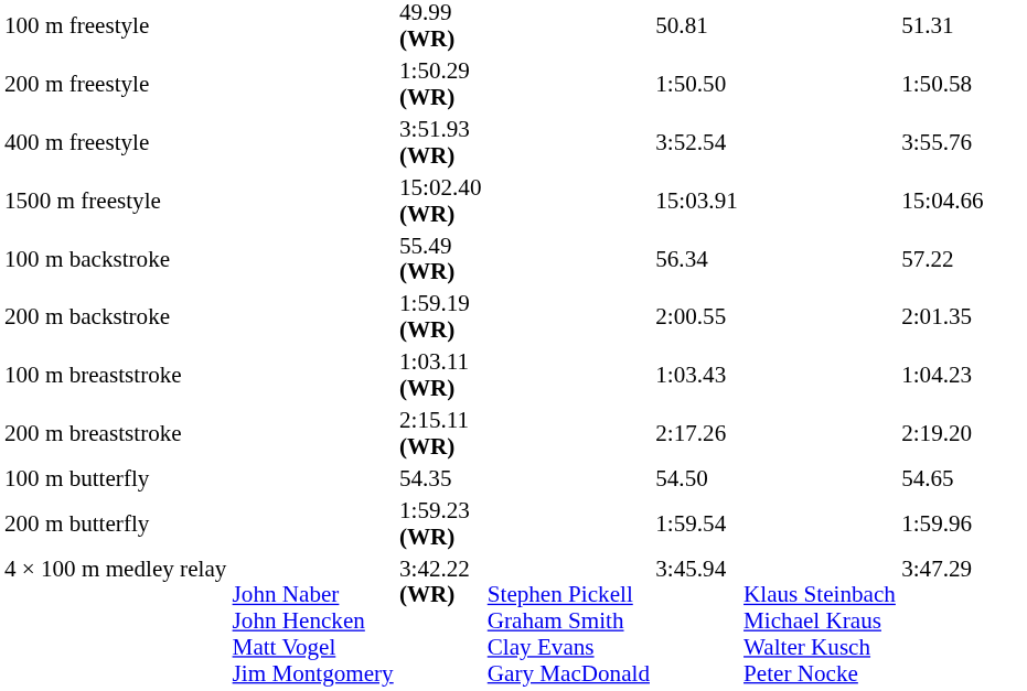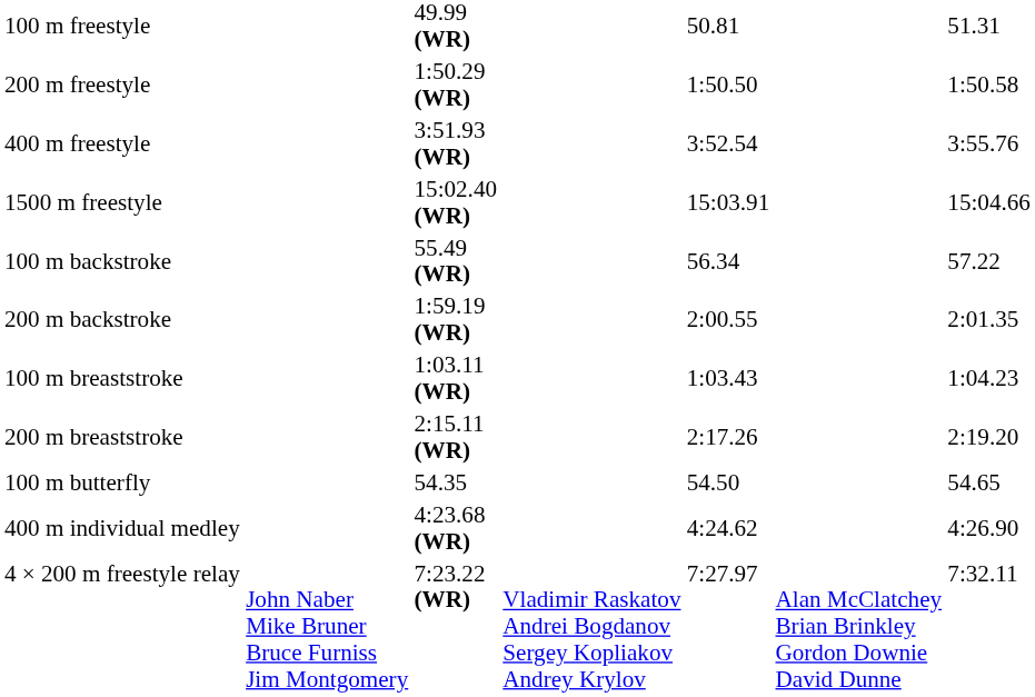- row: 200 m butterfly | 1:59.23 (WR) | 1:59.54 | 1:59.96
+ row: 400 m individual medley | 4:23.68 (WR) | 4:24.62 | 4:26.90
+ row: 4 × 200 m freestyle relay | John Naber Mike Bruner Bruce Furniss Jim Montgomery | 7:23.22 (WR) | Vladimir Raskatov Andrei Bogdanov Sergey Kopliakov Andrey Krylov | 7:27.97 | Alan McClatchey Brian Brinkley Gordon Downie David Dunne | 7:32.11
- row: 4 × 100 m medley relay | John Naber John Hencken Matt Vogel Jim Montgomery | 3:42.22 (WR) | Stephen Pickell Graham Smith Clay Evans Gary MacDonald | 3:45.94 | Klaus Steinbach Michael Kraus Walter Kusch Peter Nocke | 3:47.29
